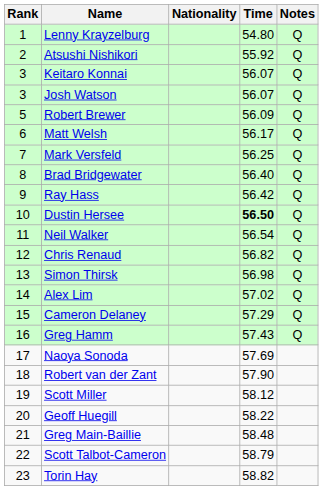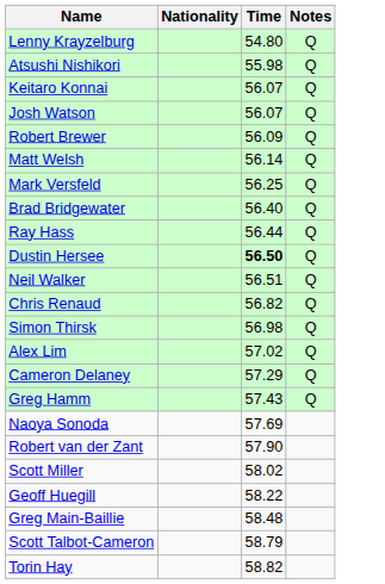- column: Rank | 1 | 2 | 3 | 3 | 5 | 6 | 7 | 8 | 9 | 10 | 11 | 12 | 13 | 14 | 15 | 16 | 17 | 18 | 19 | 20 | 21 | 22 | 23
Atsushi Nishikori | Time: 55.92 -> 55.98
Matt Welsh | Time: 56.17 -> 56.14
Ray Hass | Time: 56.42 -> 56.44
Neil Walker | Time: 56.54 -> 56.51
Scott Miller | Time: 58.12 -> 58.02
